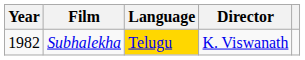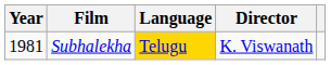Subhalekha | Year: 1982 -> 1981
